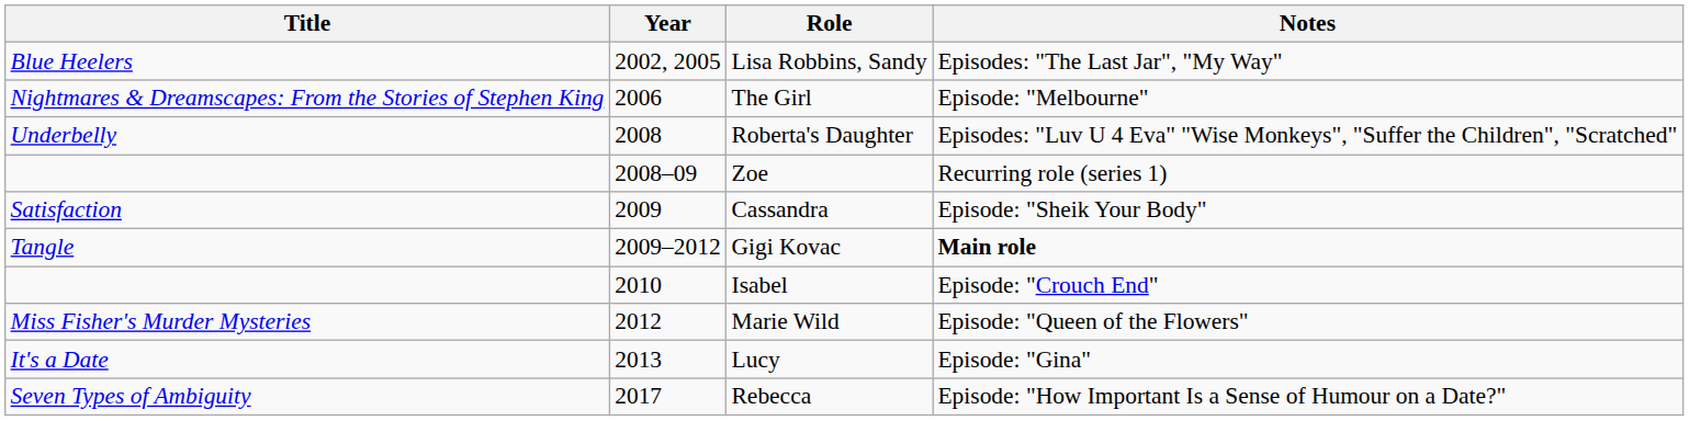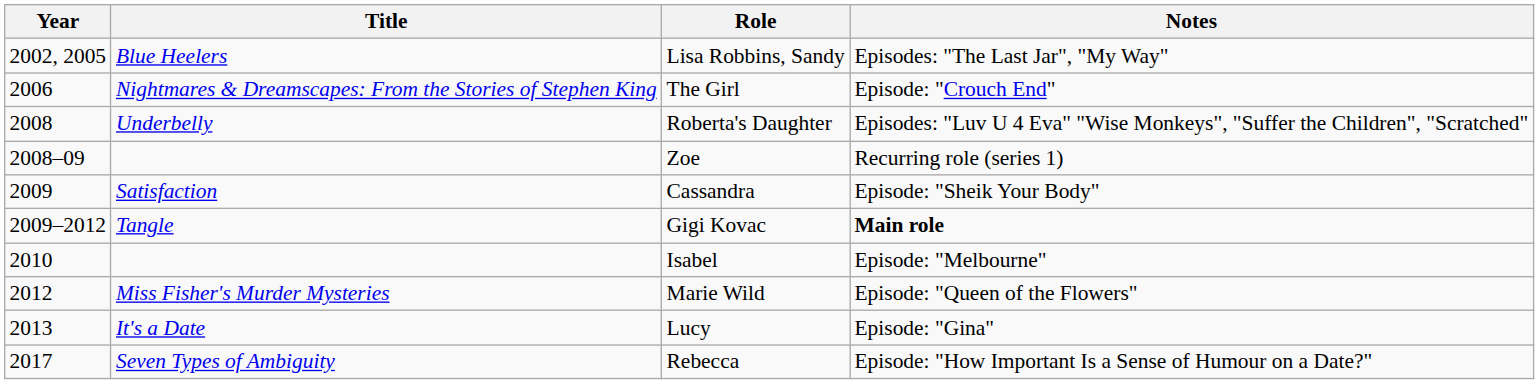columns swapped: Year <-> Title
The Girl | Notes: Episode: "Melbourne" -> Episode: "Crouch End"
Isabel | Notes: Episode: "Crouch End" -> Episode: "Melbourne"
